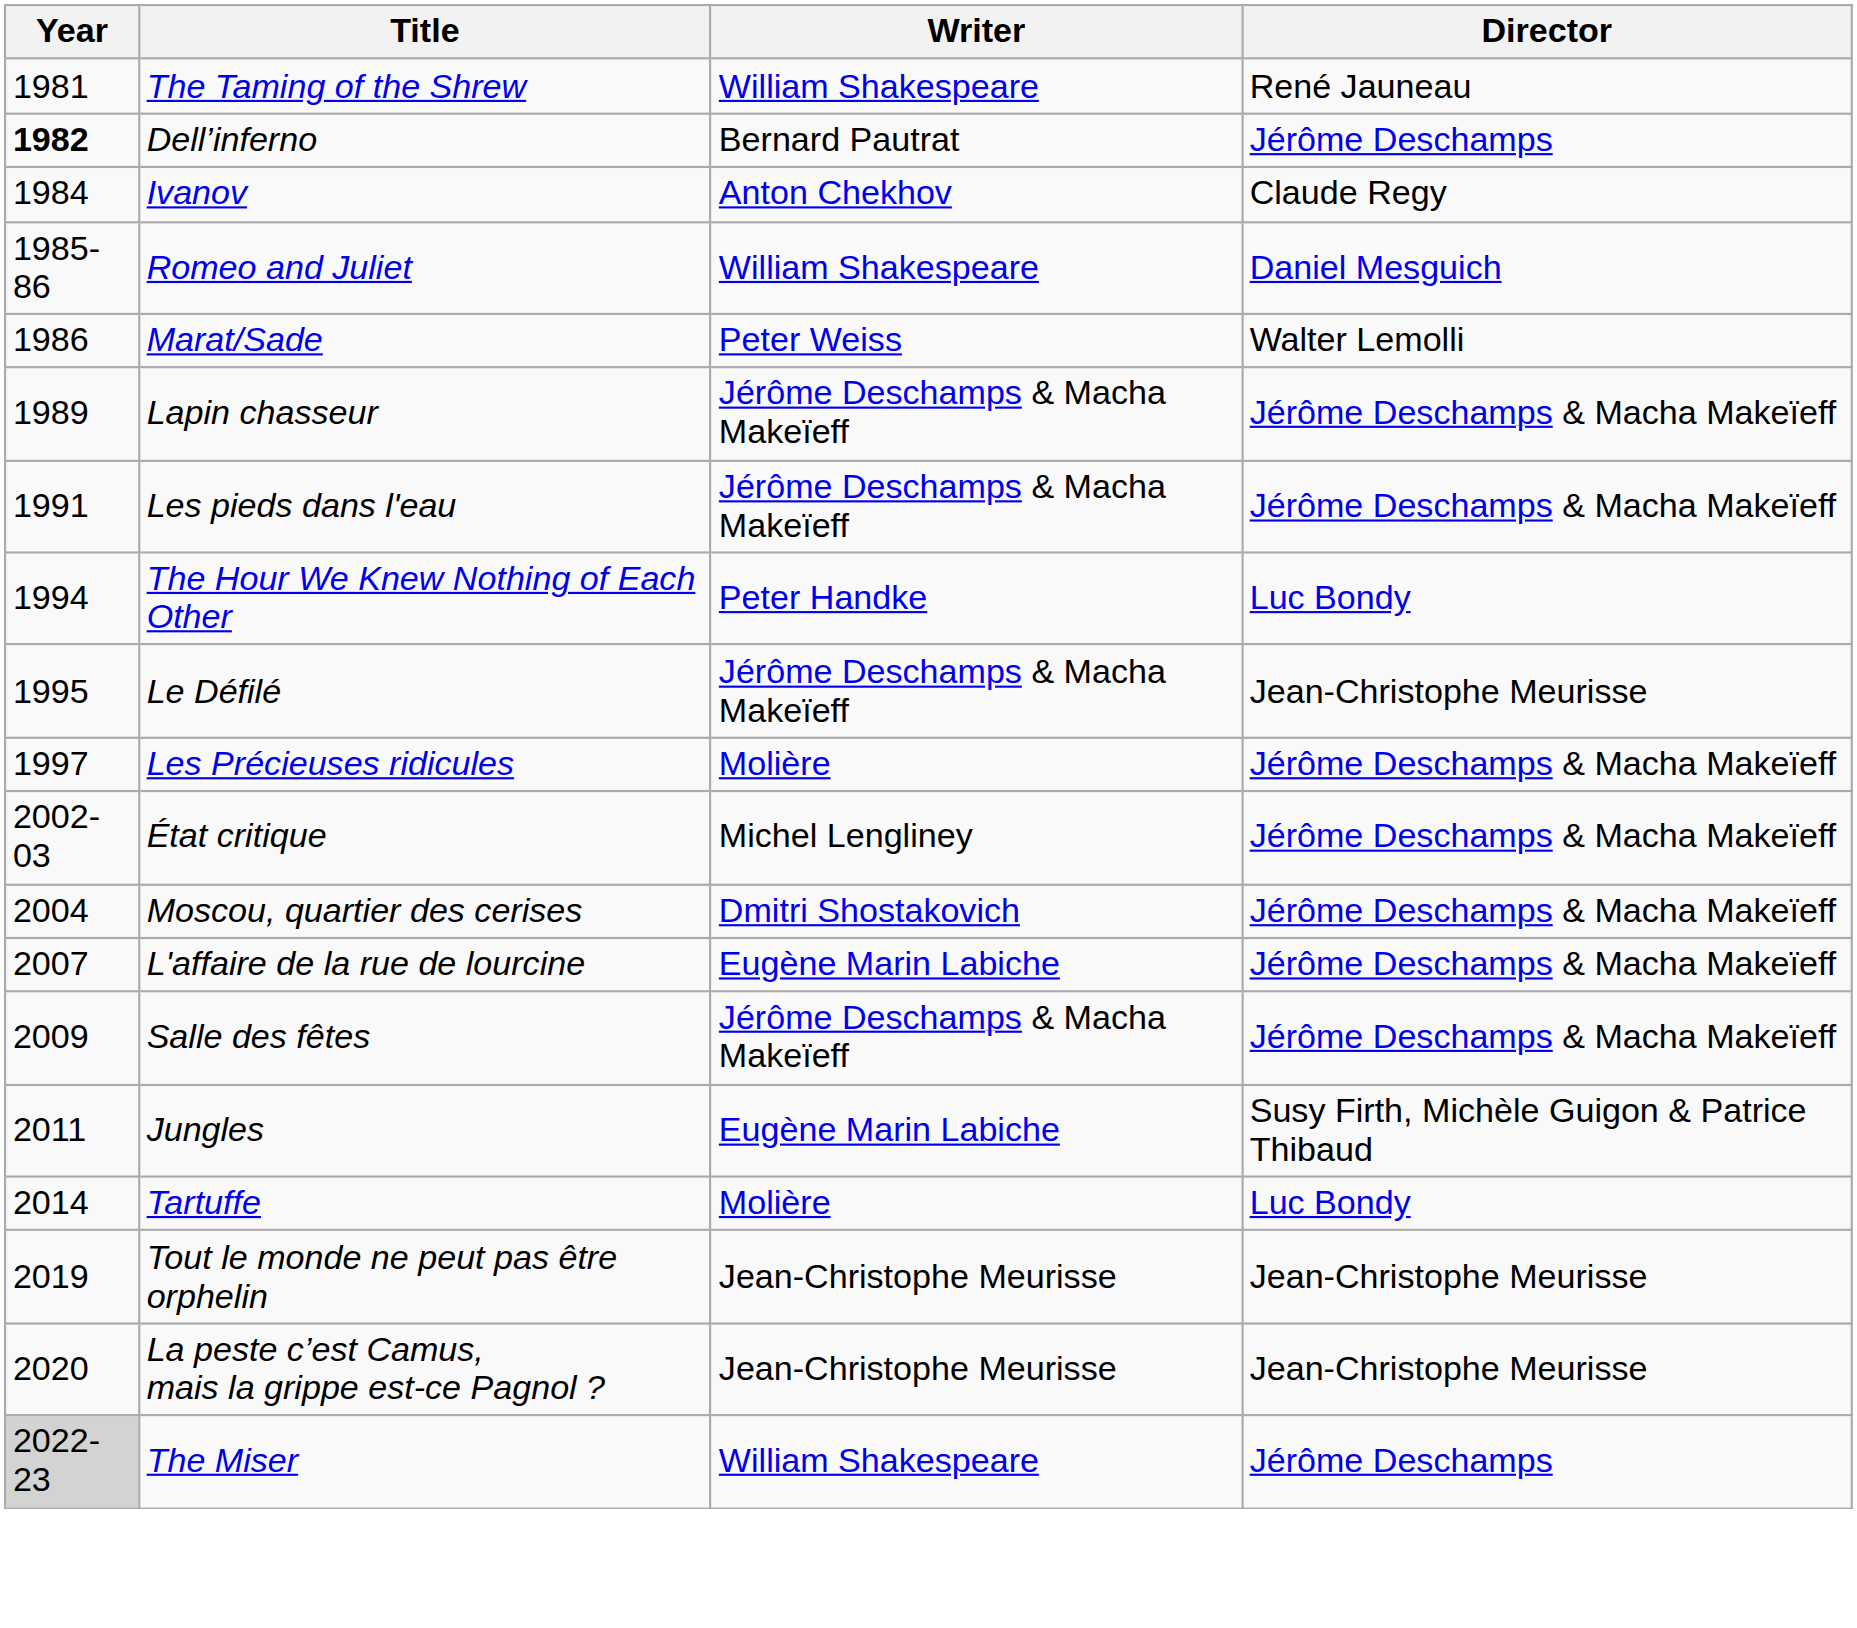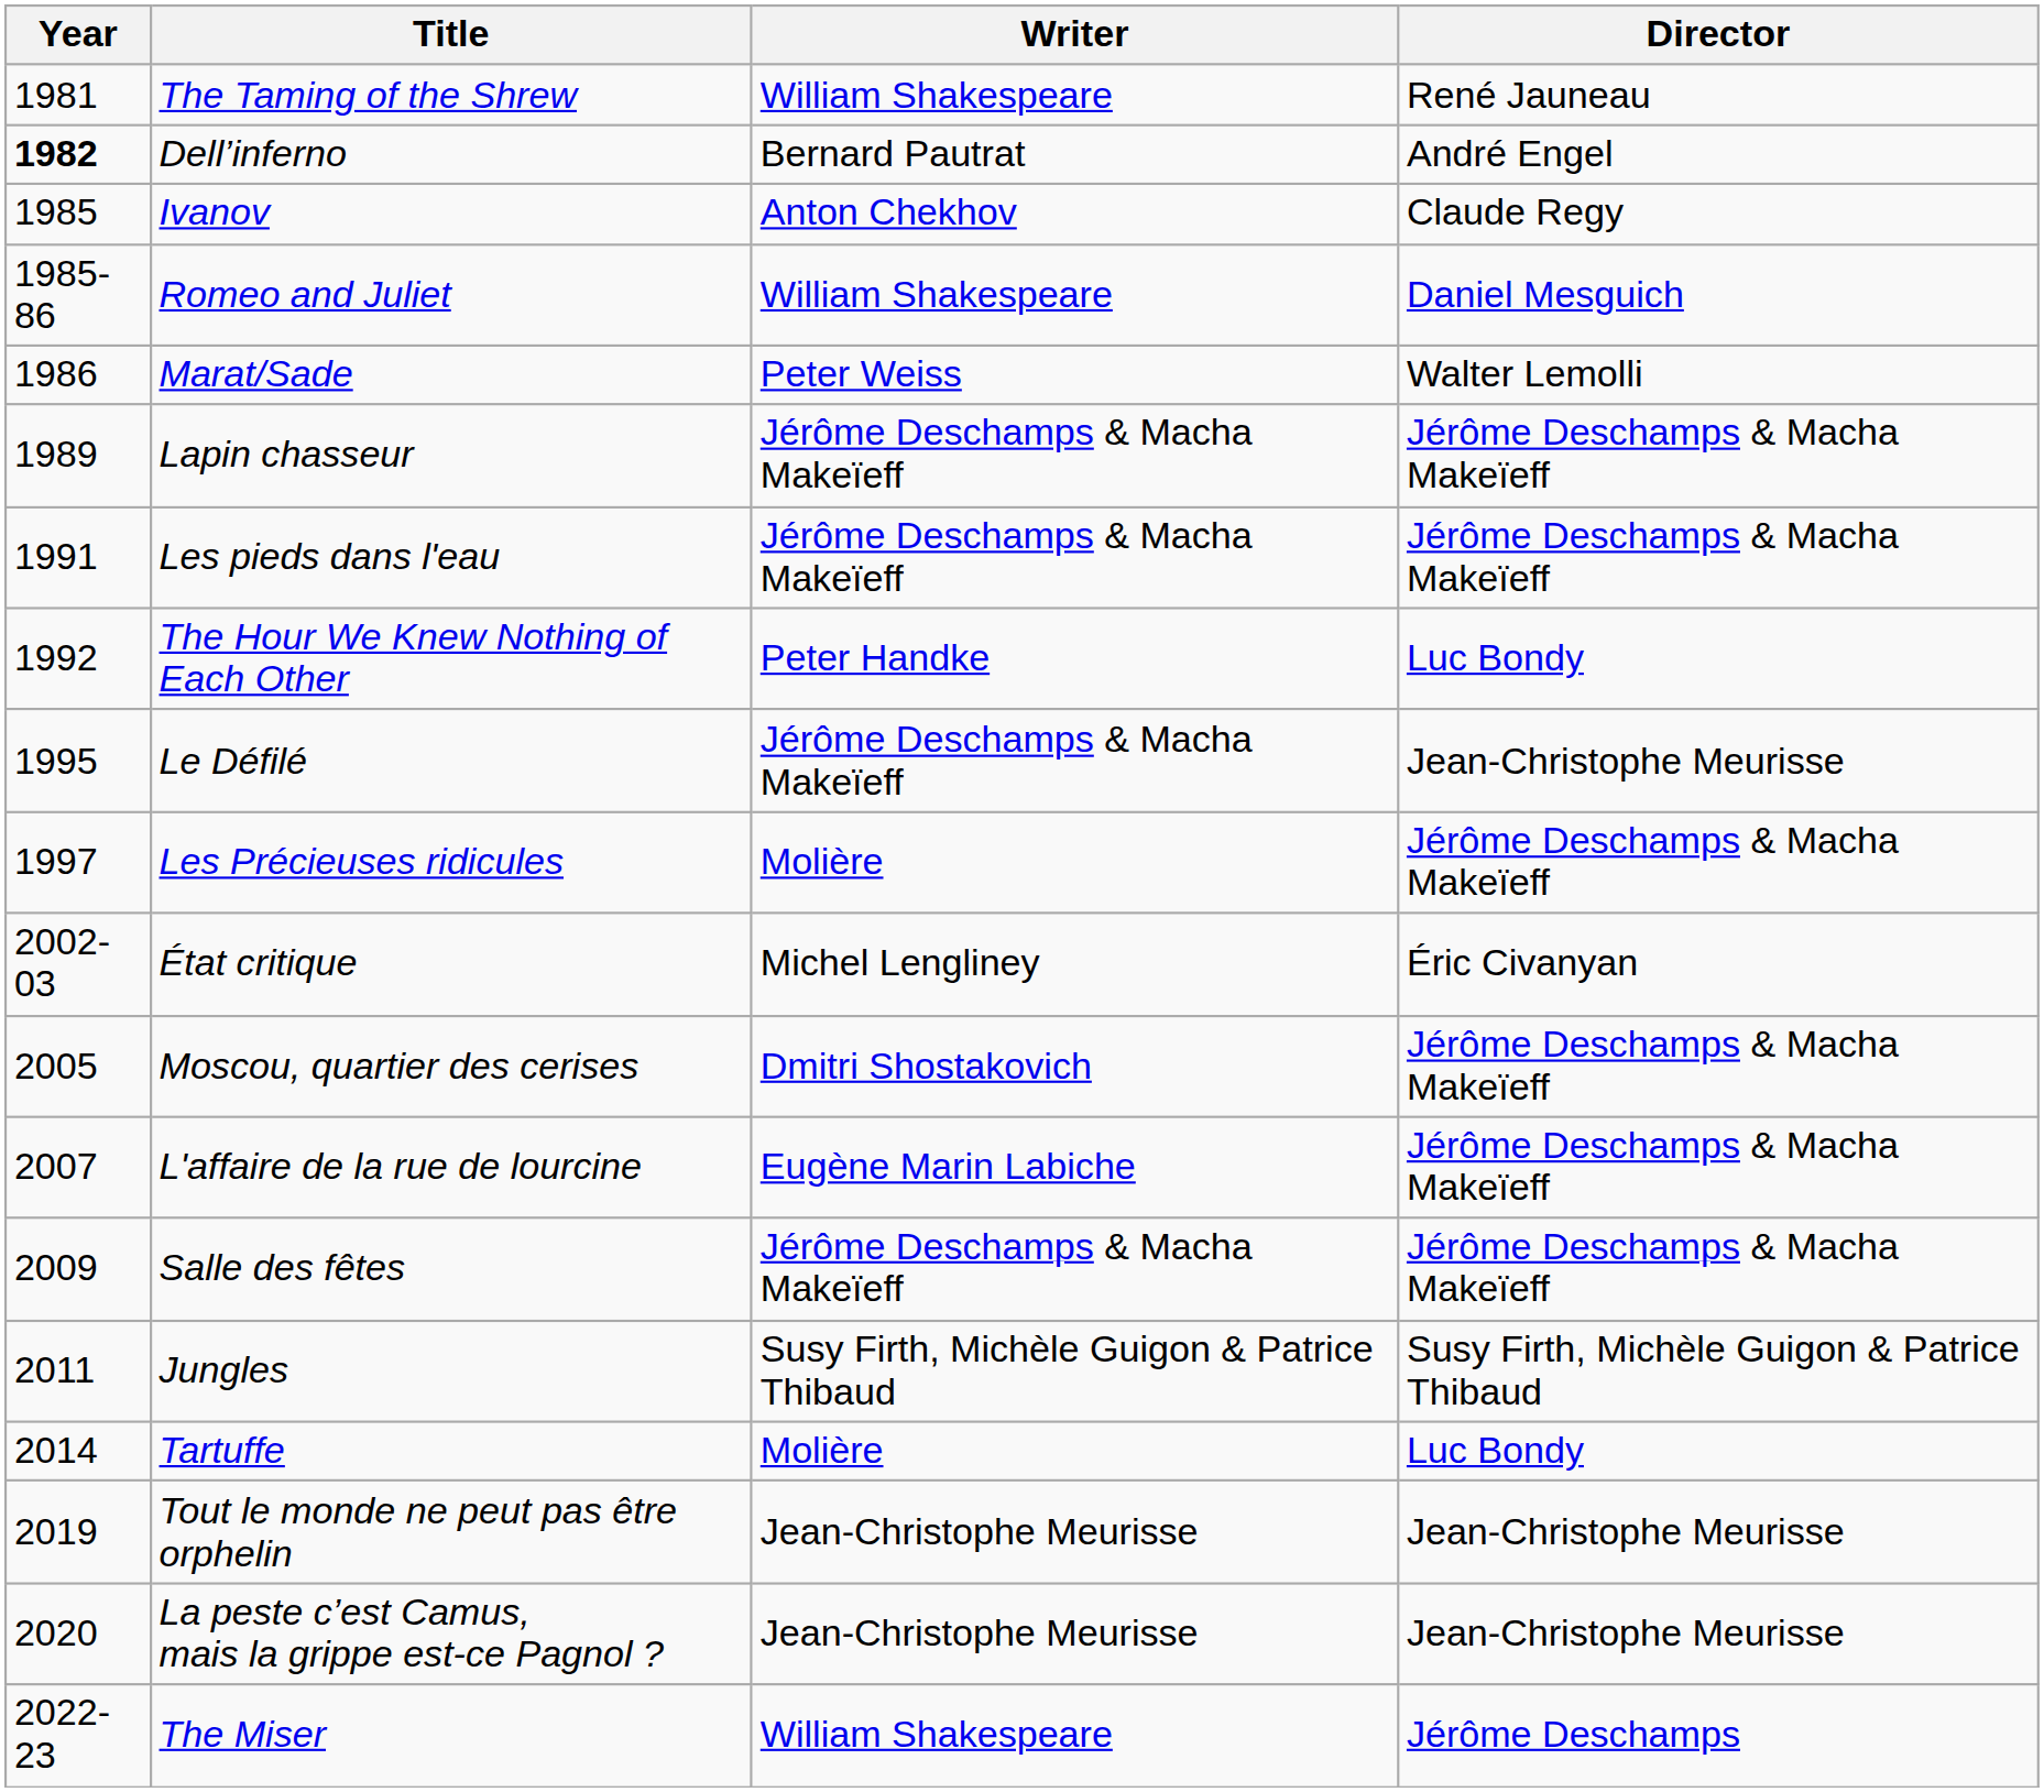Dell’inferno | Director: Jérôme Deschamps -> André Engel
Ivanov | Year: 1984 -> 1985
The Hour We Knew Nothing of Each Other | Year: 1994 -> 1992
État critique | Director: Jérôme Deschamps & Macha Makeïeff -> Éric Civanyan
Moscou, quartier des cerises | Year: 2004 -> 2005
Jungles | Writer: Eugène Marin Labiche -> Susy Firth, Michèle Guigon & Patrice Thibaud
The Miser | Year: lightgrey background -> no background
